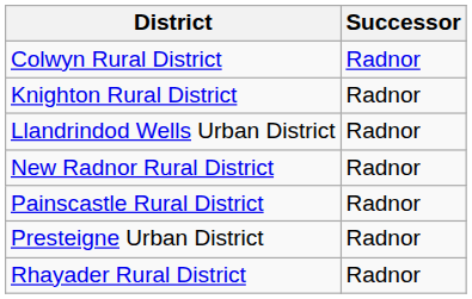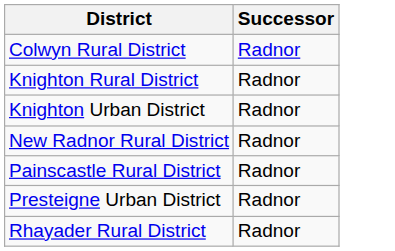+ row: Knighton Urban District | Radnor
- row: Llandrindod Wells Urban District | Radnor
